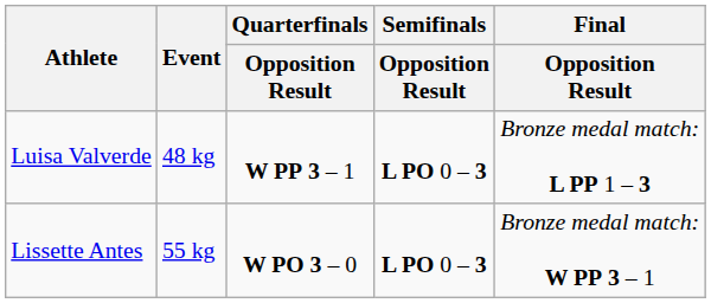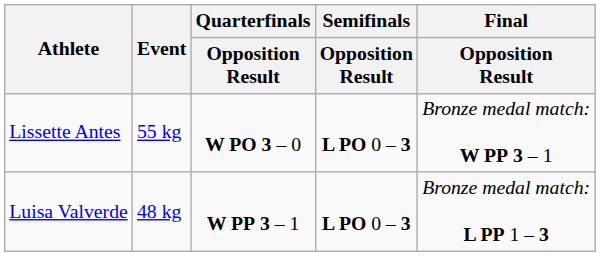rows swapped: Luisa Valverde <-> Lissette Antes
